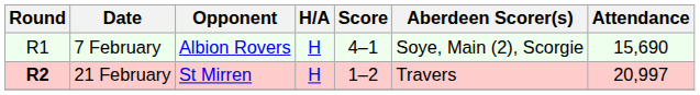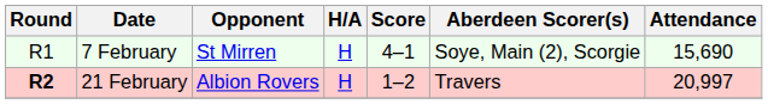7 February | Opponent: Albion Rovers -> St Mirren
21 February | Opponent: St Mirren -> Albion Rovers
